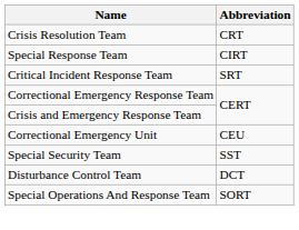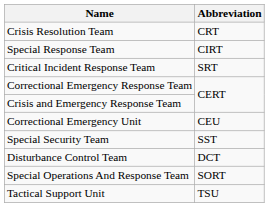+ row: Tactical Support Unit | TSU
